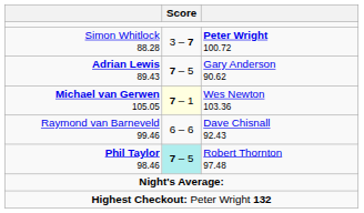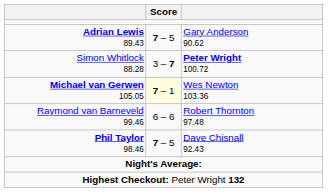rows swapped: Simon Whitlock 88.28 <-> Adrian Lewis 89.43
Raymond van Barneveld 99.46 | column 3: Dave Chisnall 92.43 -> Robert Thornton 97.48
Phil Taylor 98.46 | Score: paleturquoise background -> no background
Phil Taylor 98.46 | column 3: Robert Thornton 97.48 -> Dave Chisnall 92.43
